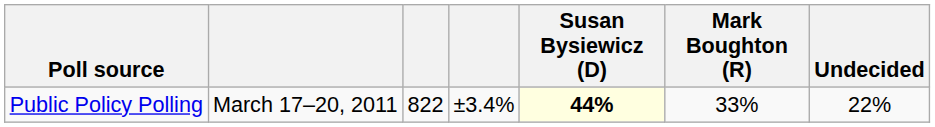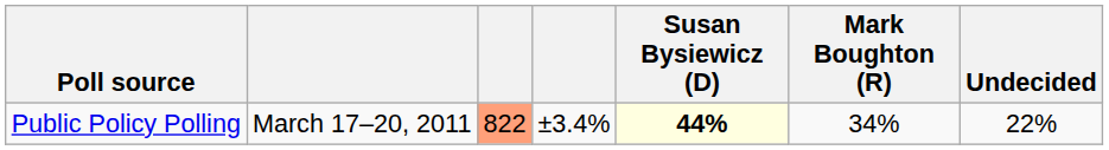Public Policy Polling | column 3: no background -> lightsalmon background
Public Policy Polling | Mark Boughton (R): 33% -> 34%
